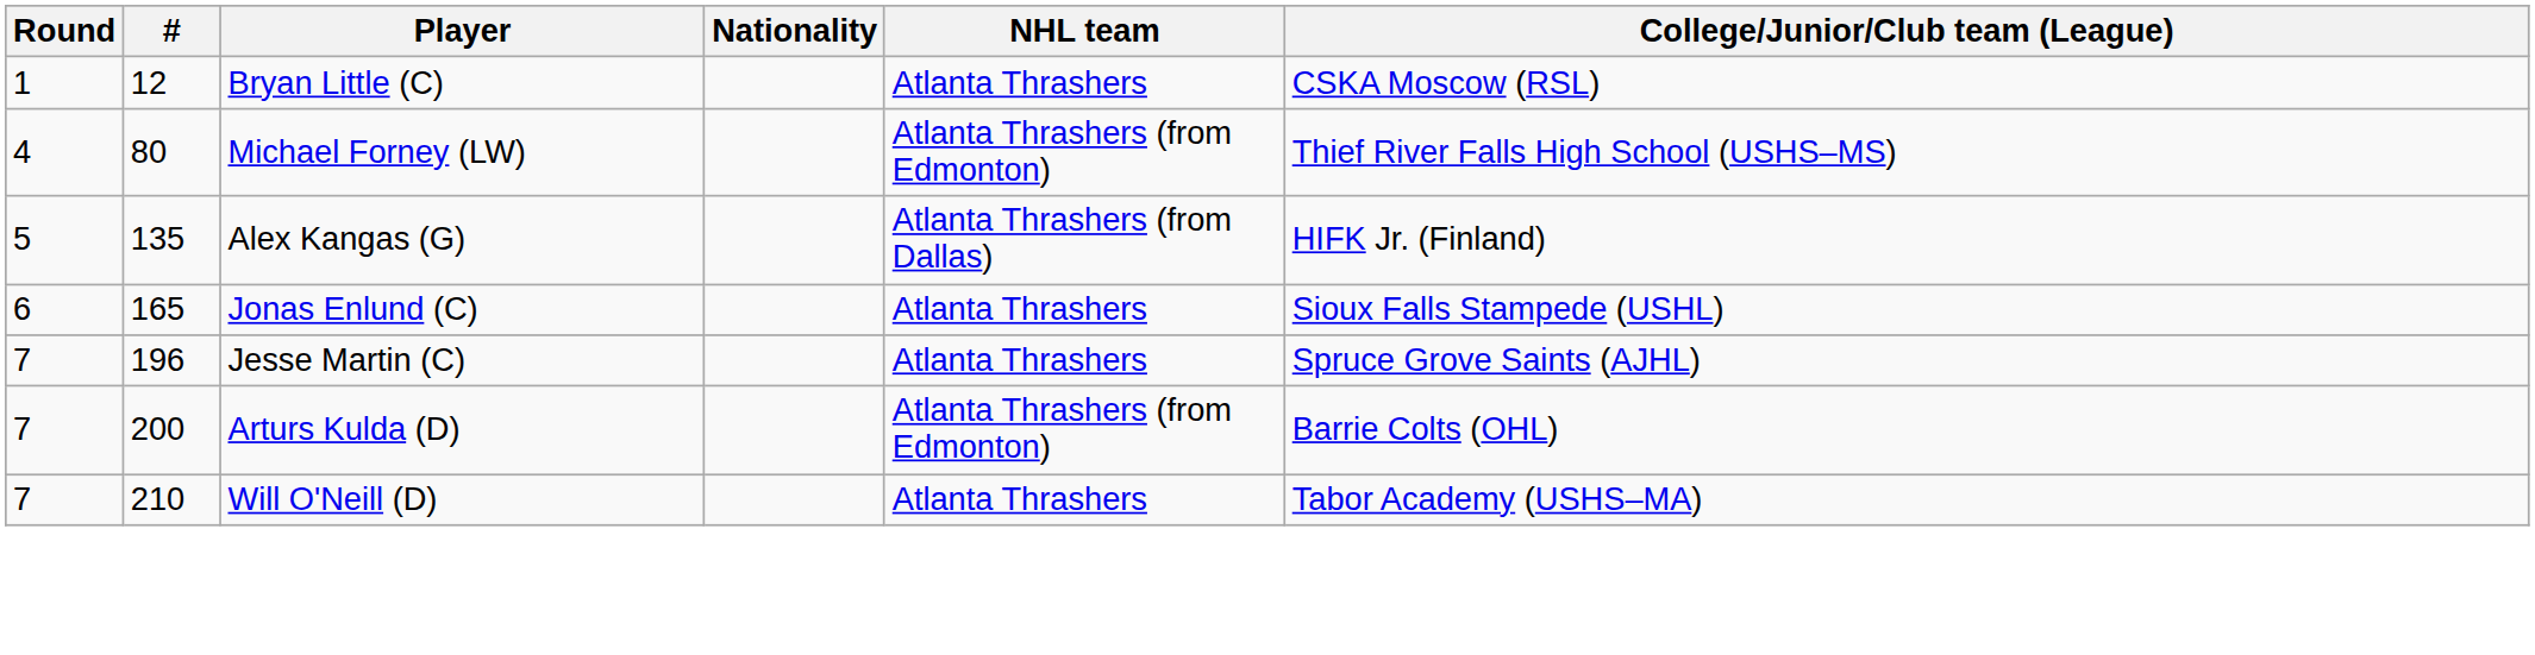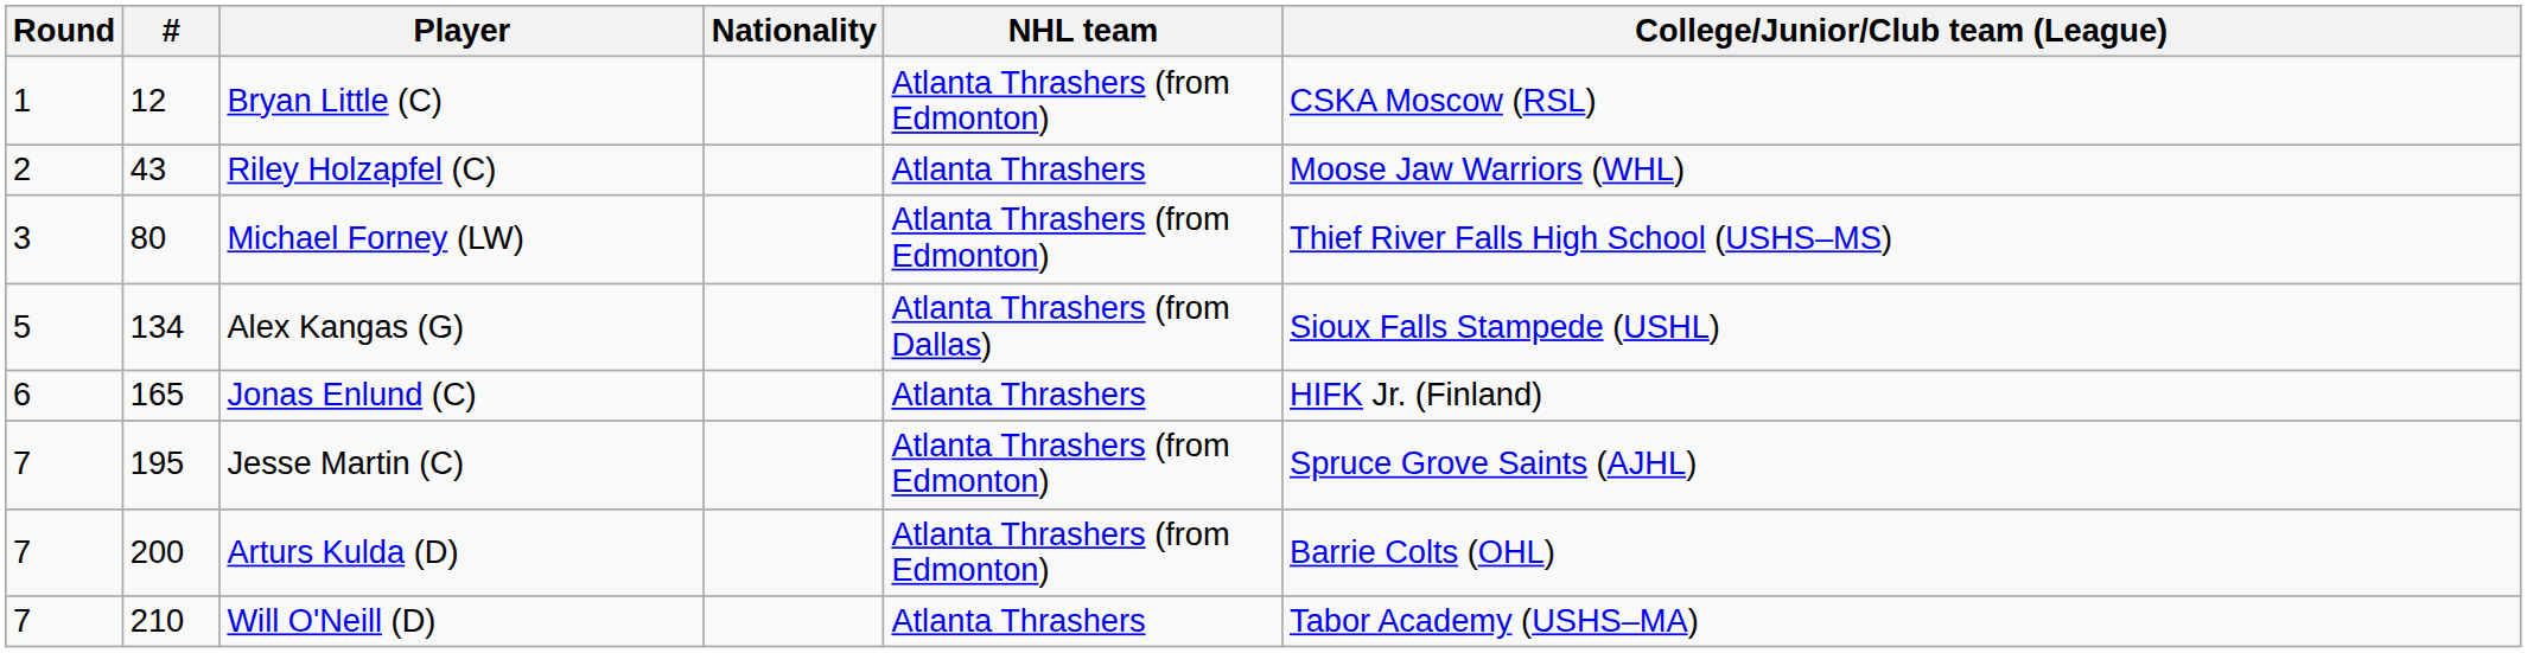Bryan Little (C) | NHL team: Atlanta Thrashers -> Atlanta Thrashers (from Edmonton)
+ row: 2 | 43 | Riley Holzapfel (C) | Atlanta Thrashers | Moose Jaw Warriors (WHL)
Michael Forney (LW) | Round: 4 -> 3
Alex Kangas (G) | #: 135 -> 134
Alex Kangas (G) | College/Junior/Club team (League): HIFK Jr. (Finland) -> Sioux Falls Stampede (USHL)
Jonas Enlund (C) | College/Junior/Club team (League): Sioux Falls Stampede (USHL) -> HIFK Jr. (Finland)
Jesse Martin (C) | #: 196 -> 195
Jesse Martin (C) | NHL team: Atlanta Thrashers -> Atlanta Thrashers (from Edmonton)
